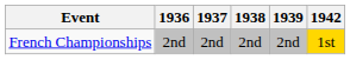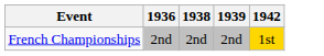- column: 1937 | 2nd
